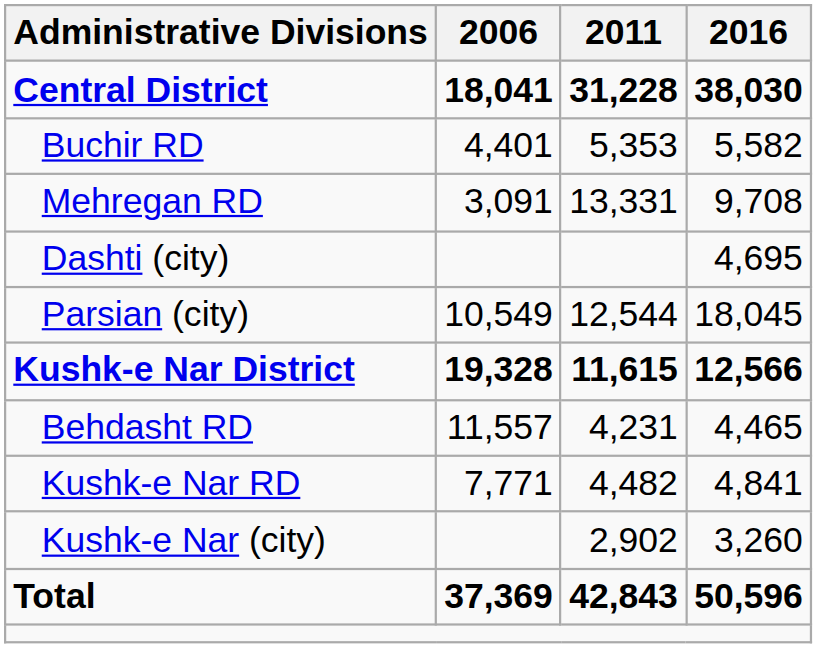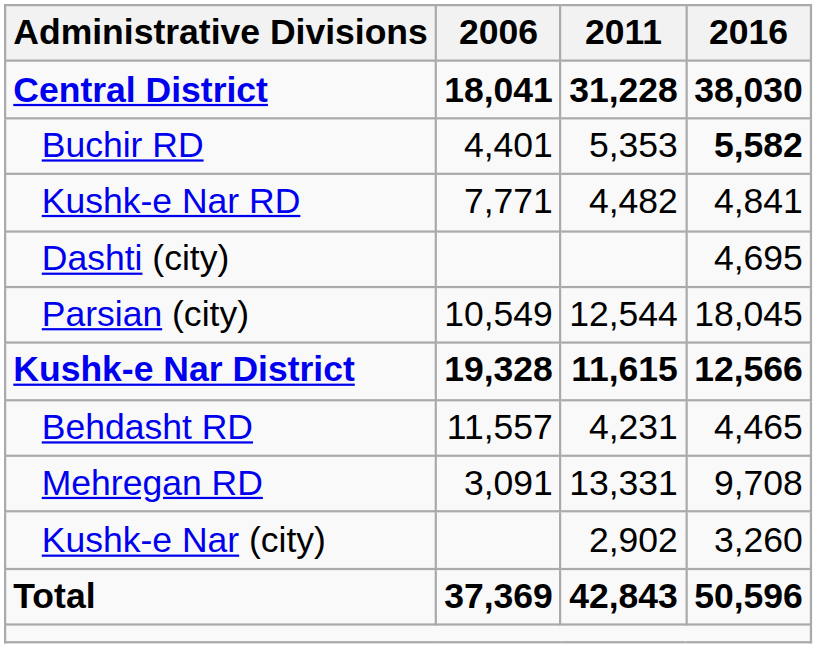Buchir RD | 2016: normal -> bold
rows swapped: Mehregan RD <-> Kushk-e Nar RD
